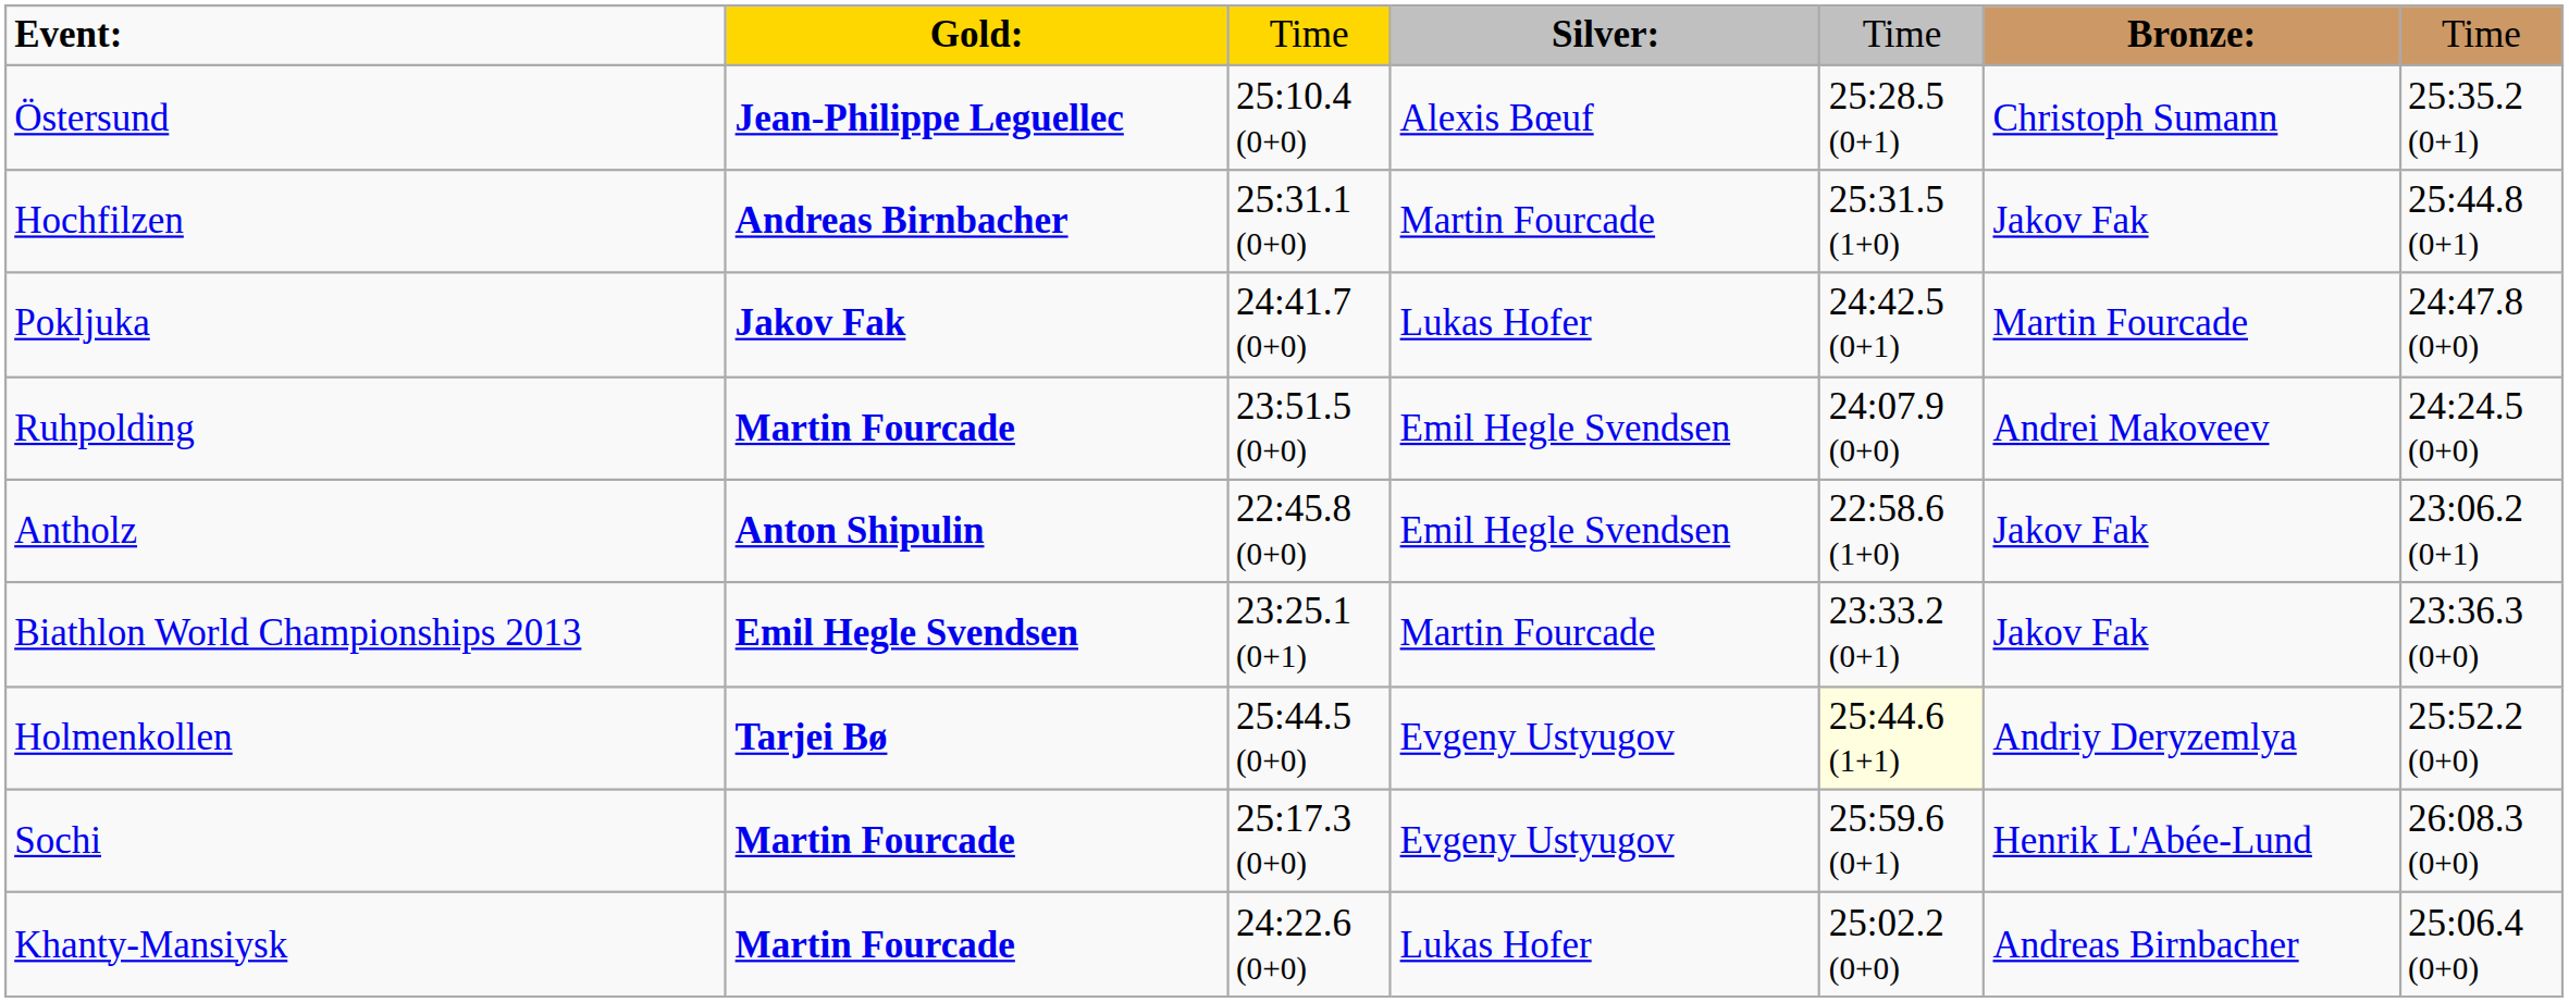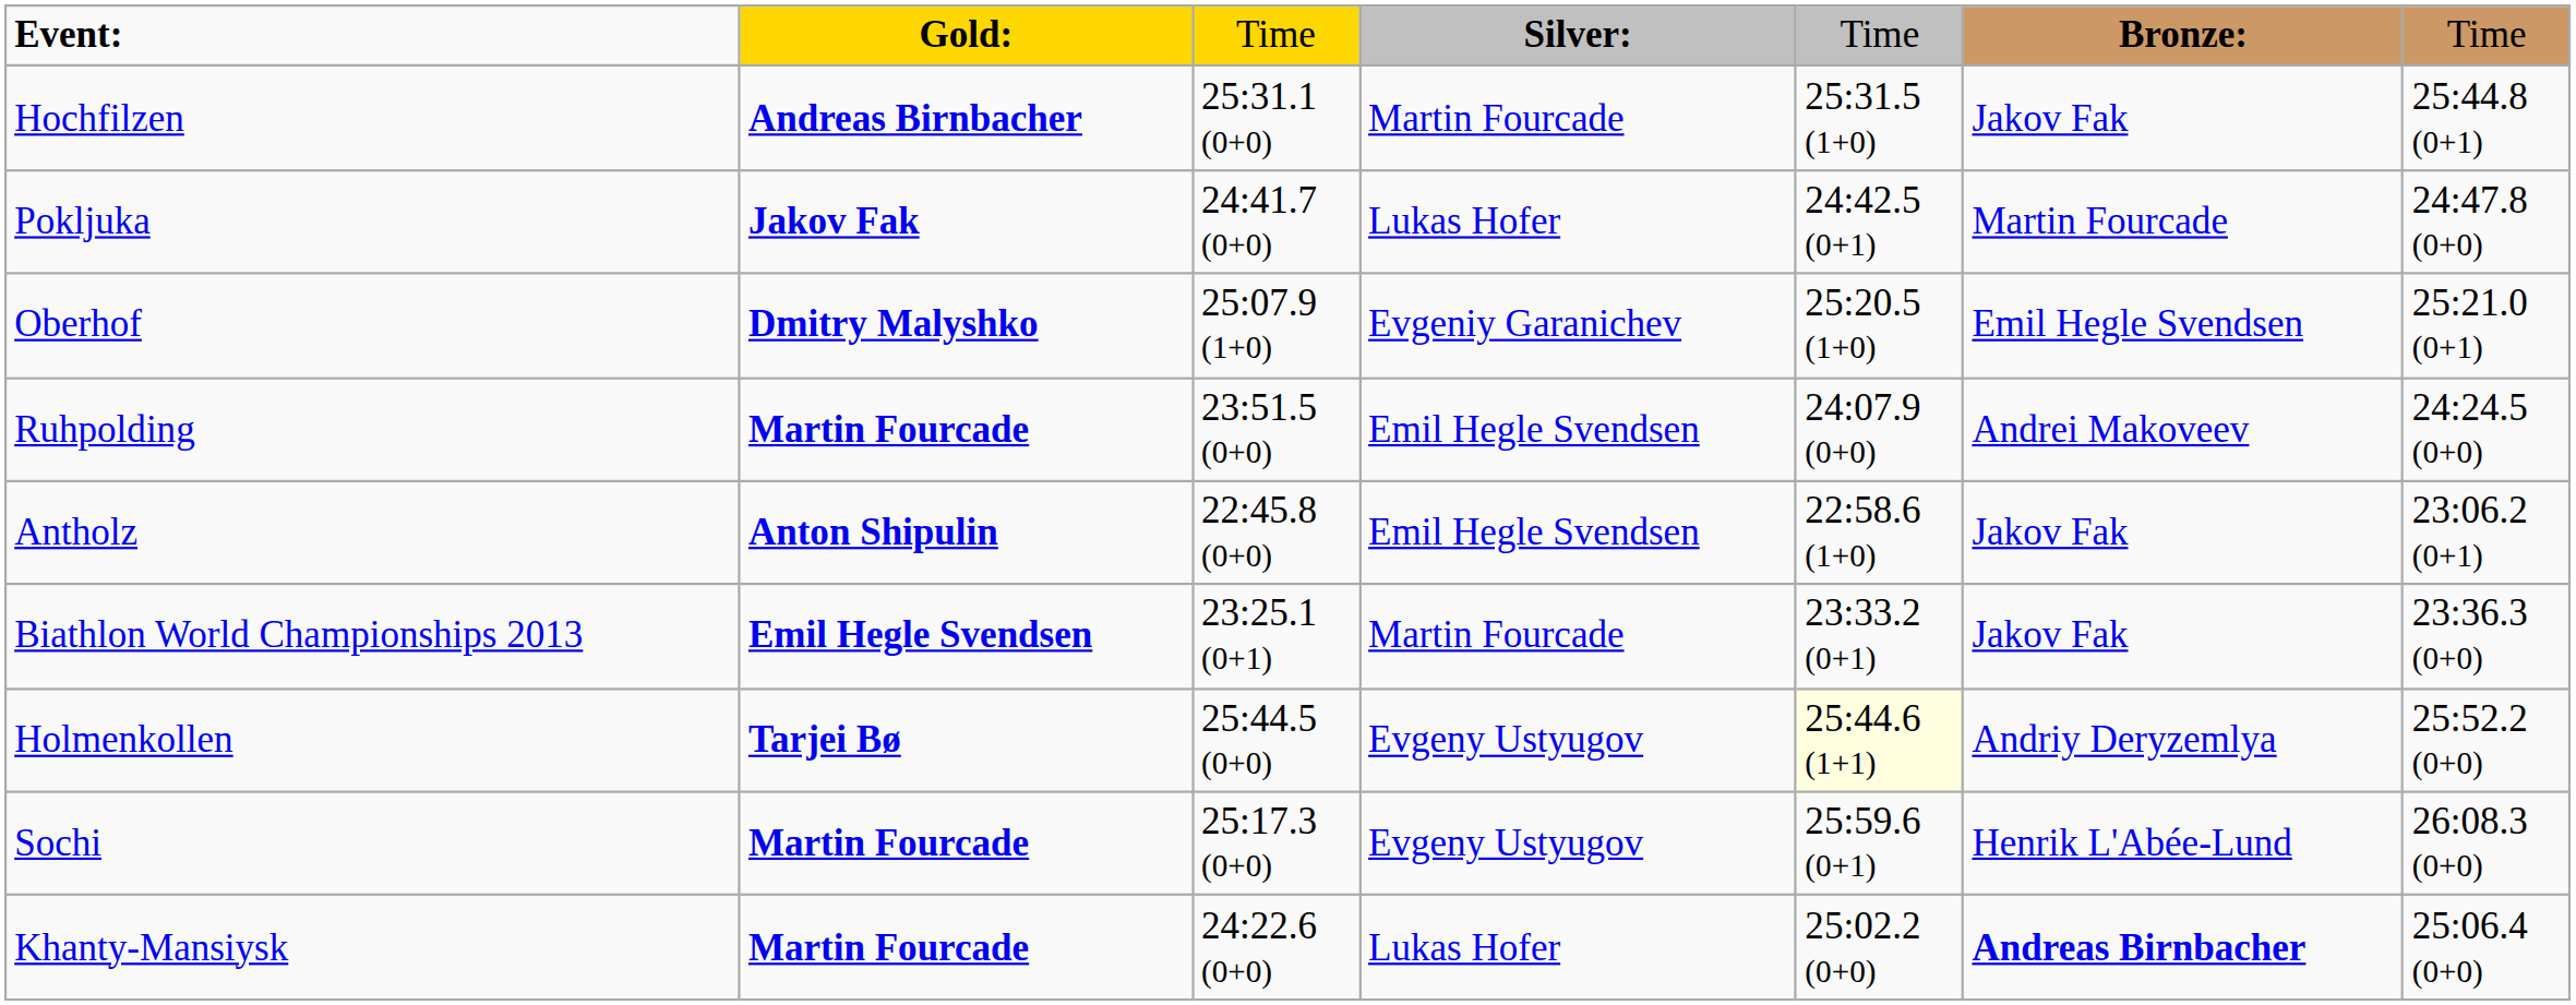- row: Östersund | Jean-Philippe Leguellec | 25:10.4 (0+0) | Alexis Bœuf | 25:28.5 (0+1) | Christoph Sumann | 25:35.2 (0+1)
+ row: Oberhof | Dmitry Malyshko | 25:07.9 (1+0) | Evgeniy Garanichev | 25:20.5 (1+0) | Emil Hegle Svendsen | 25:21.0 (0+1)
Khanty-Mansiysk | column 6: normal -> bold
